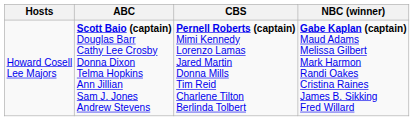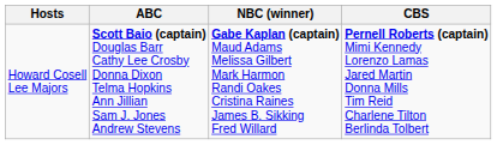columns swapped: CBS <-> NBC (winner)
